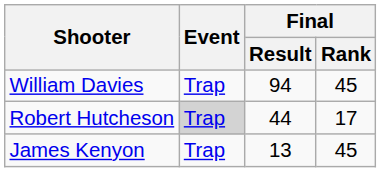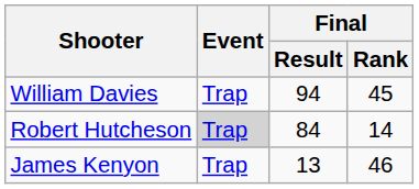Robert Hutcheson | Final / Result: 44 -> 84
Robert Hutcheson | Final / Rank: 17 -> 14
James Kenyon | Final / Rank: 45 -> 46
